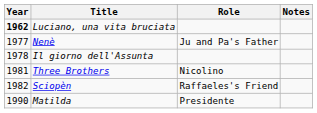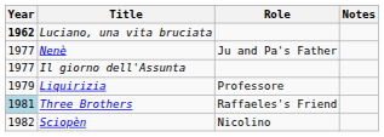Il giorno dell'Assunta | Year: 1978 -> 1977
+ row: 1979 | Liquirizia | Professore
Three Brothers | Year: no background -> lightblue background
Three Brothers | Role: Nicolino -> Raffaeles's Friend
Sciopèn | Role: Raffaeles's Friend -> Nicolino
- row: 1990 | Matilda | Presidente
